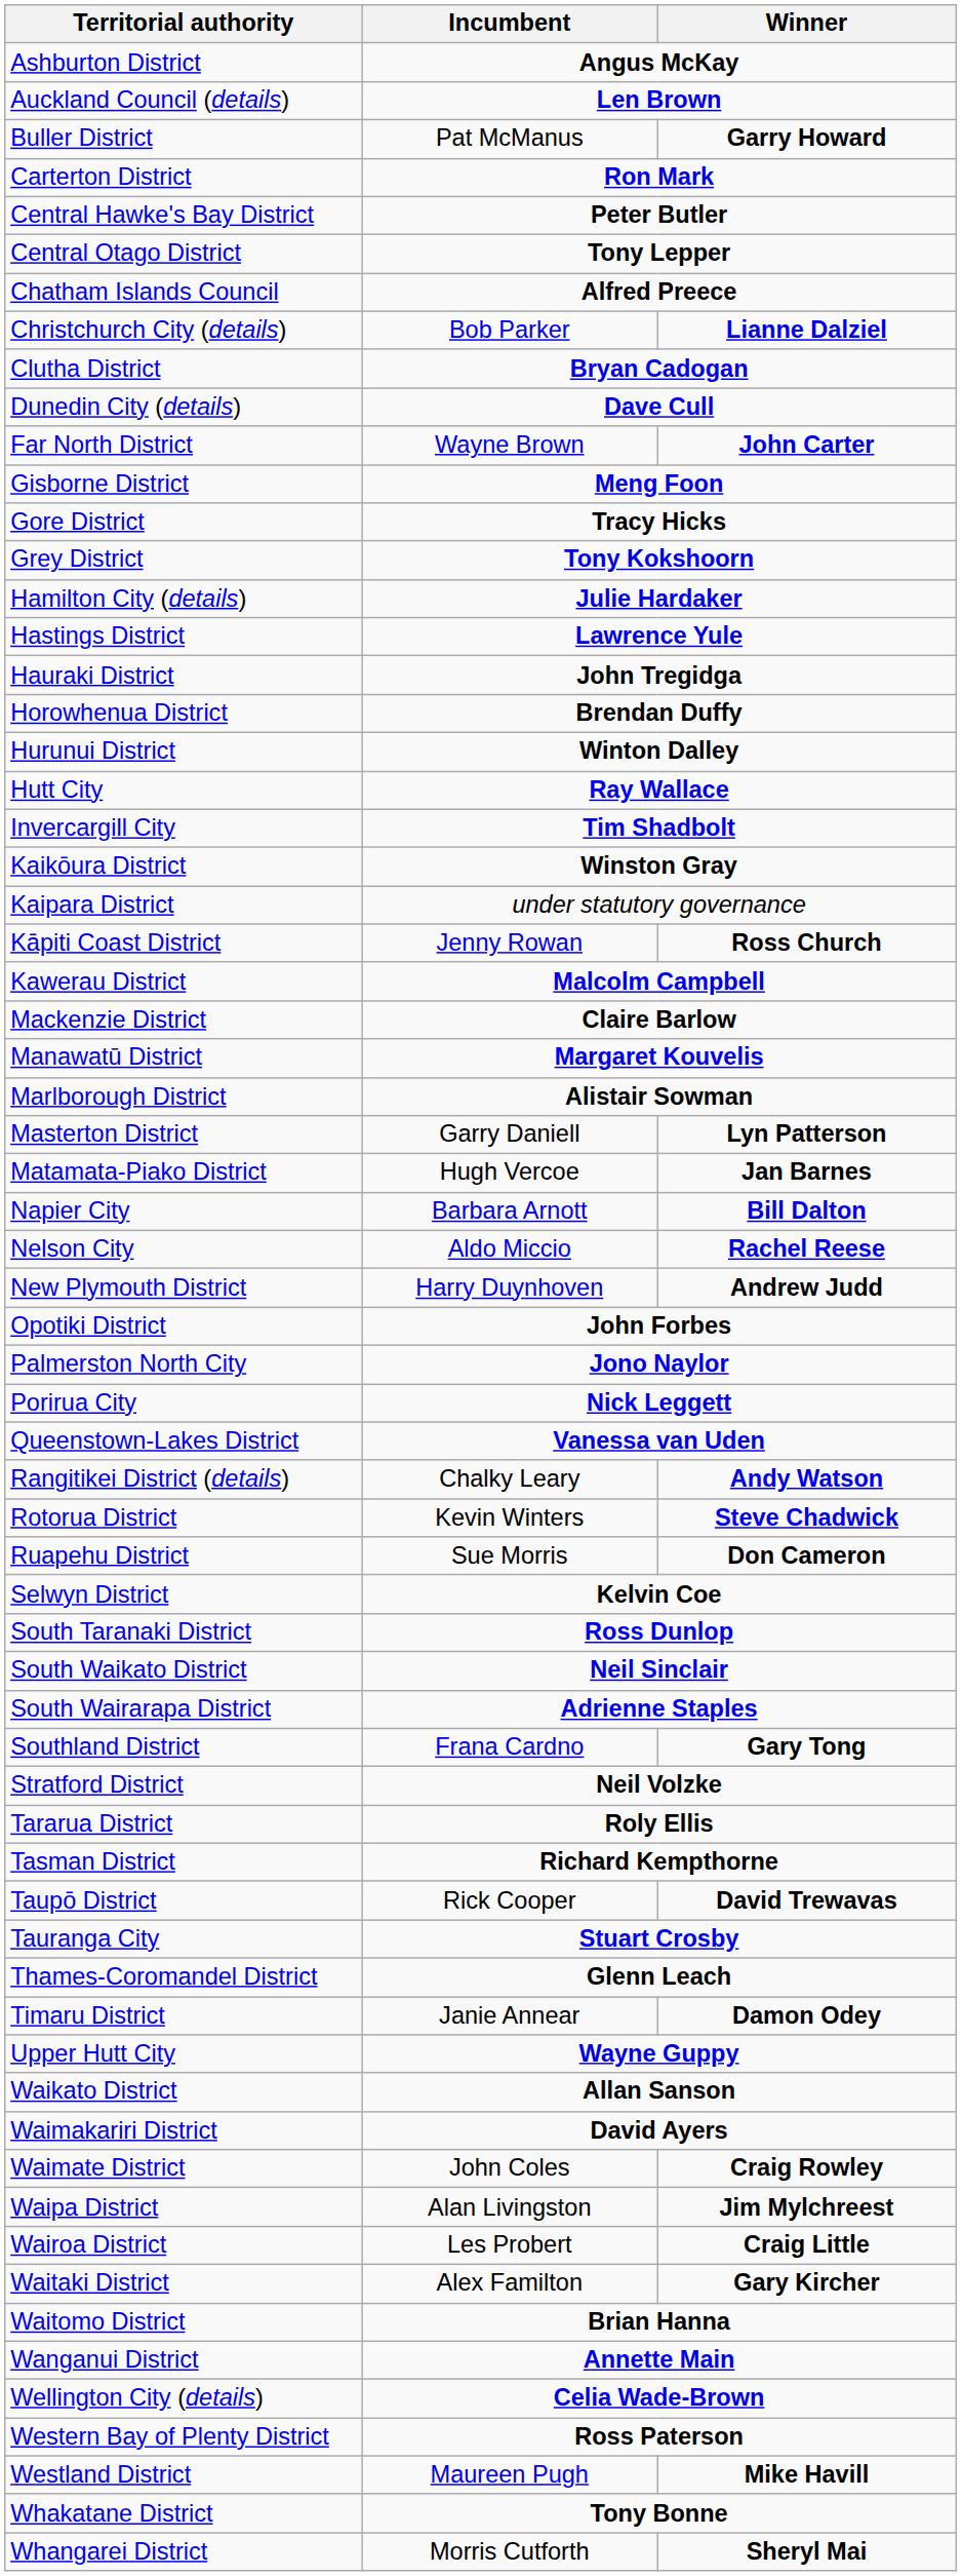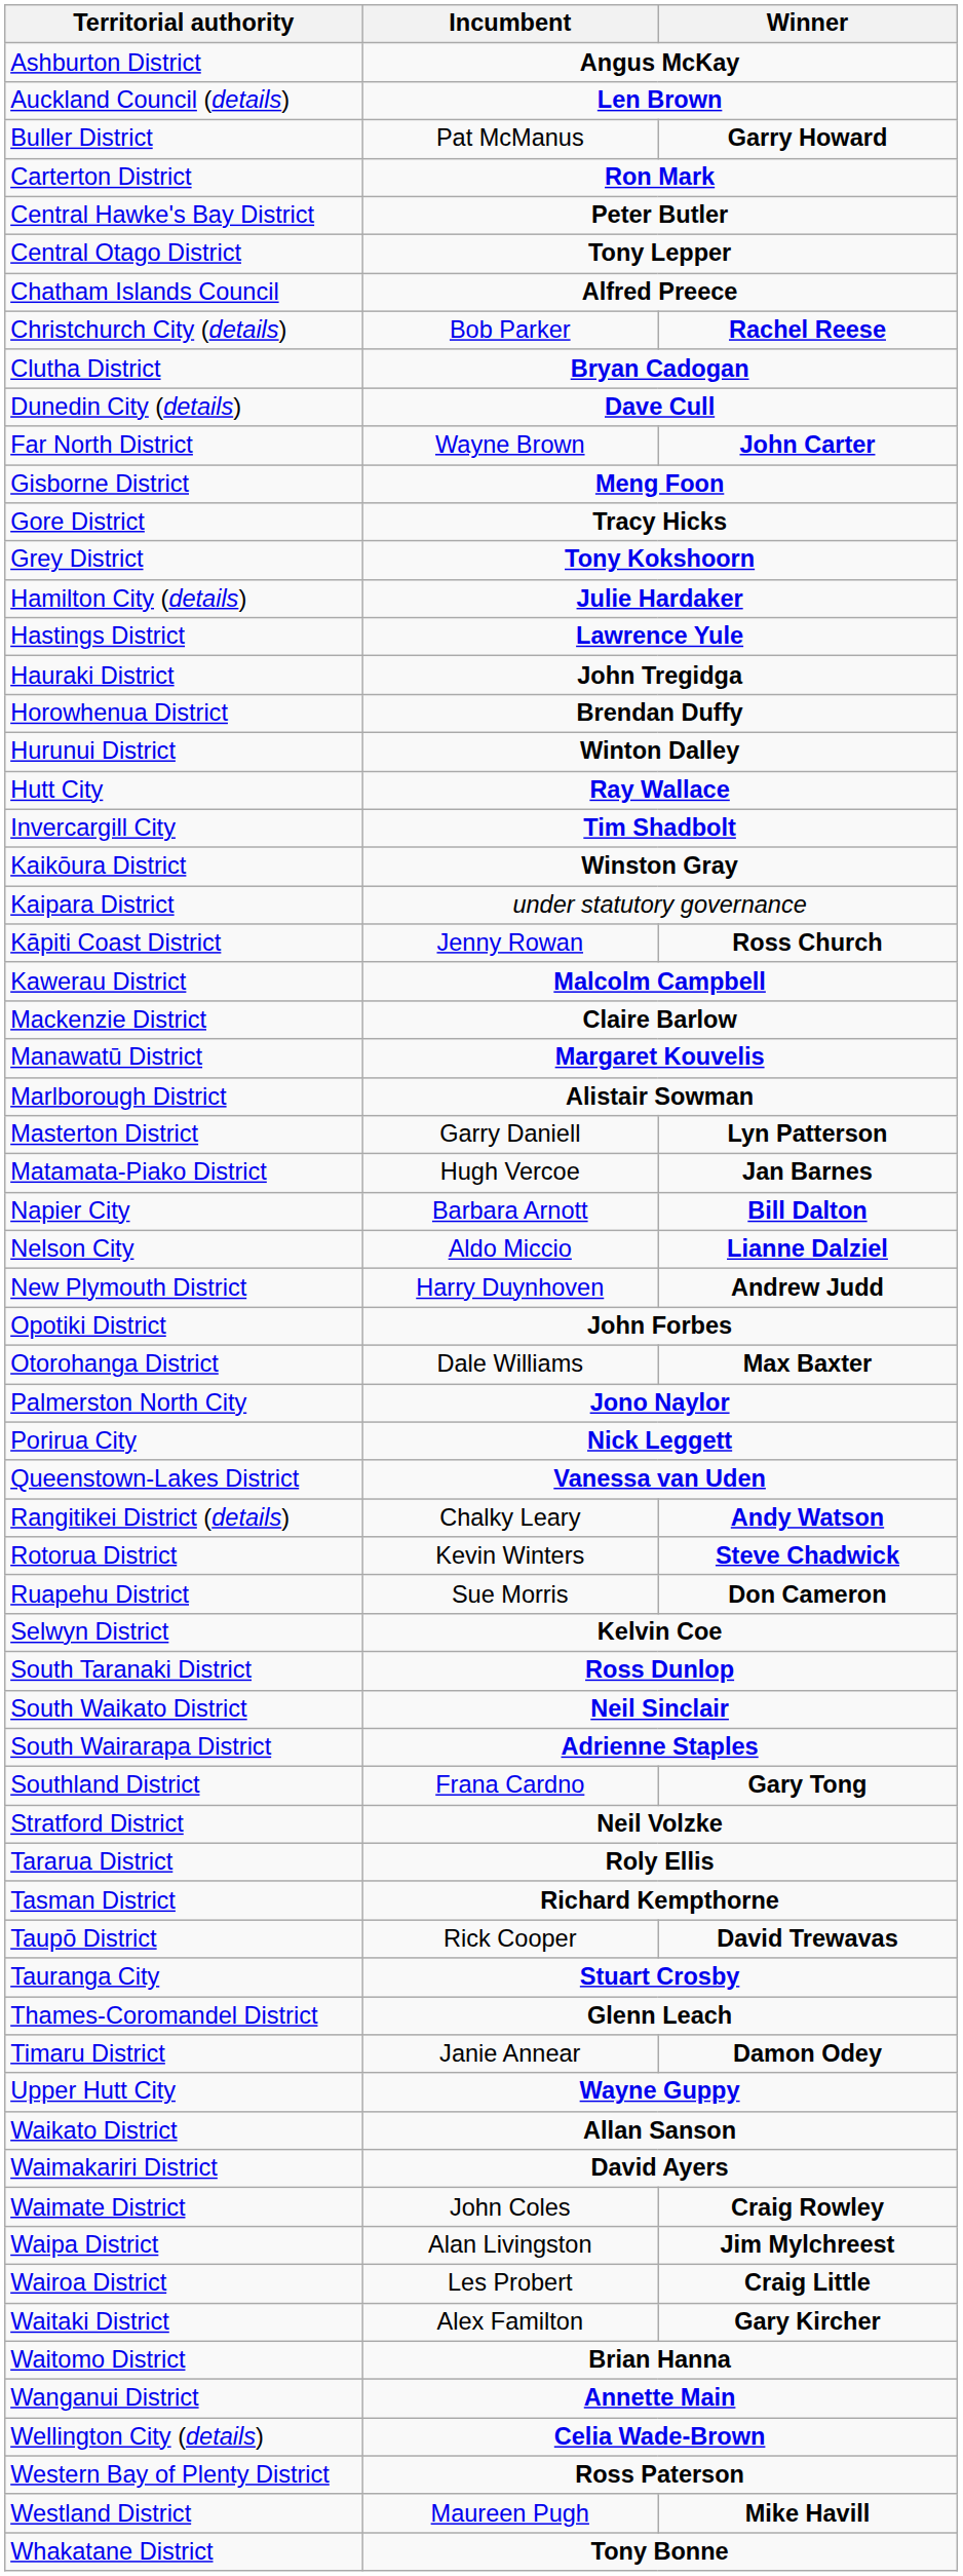Christchurch City (details) | Winner: Lianne Dalziel -> Rachel Reese
Nelson City | Winner: Rachel Reese -> Lianne Dalziel
+ row: Otorohanga District | Dale Williams | Max Baxter
- row: Whangarei District | Morris Cutforth | Sheryl Mai
